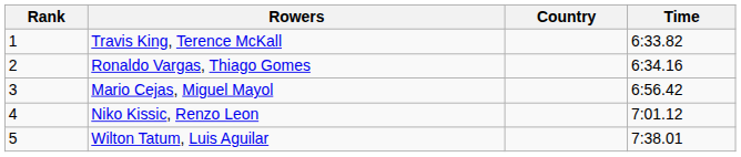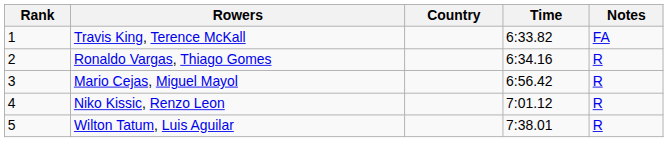+ column: Notes | FA | R | R | R | R
